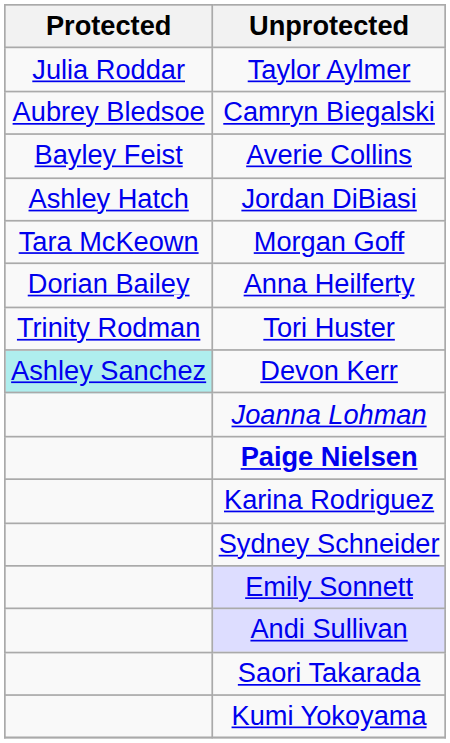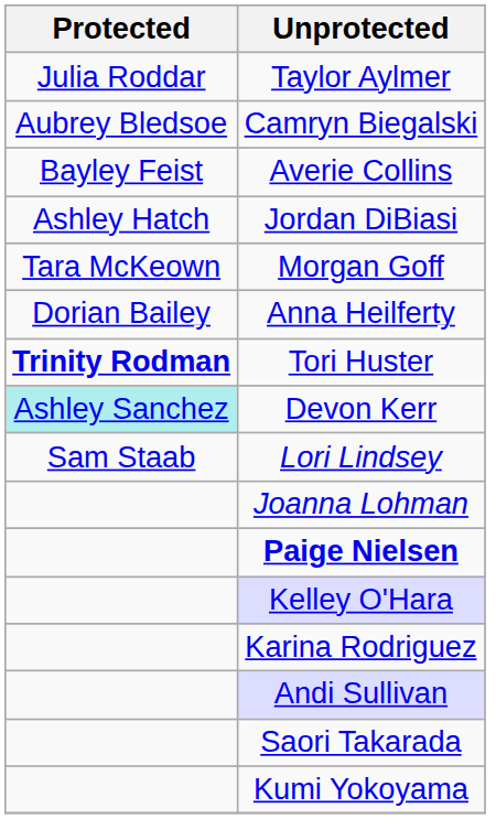Tori Huster | Protected: normal -> bold
+ row: Sam Staab | Lori Lindsey
+ row: Kelley O'Hara
- row: Sydney Schneider
- row: Emily Sonnett
